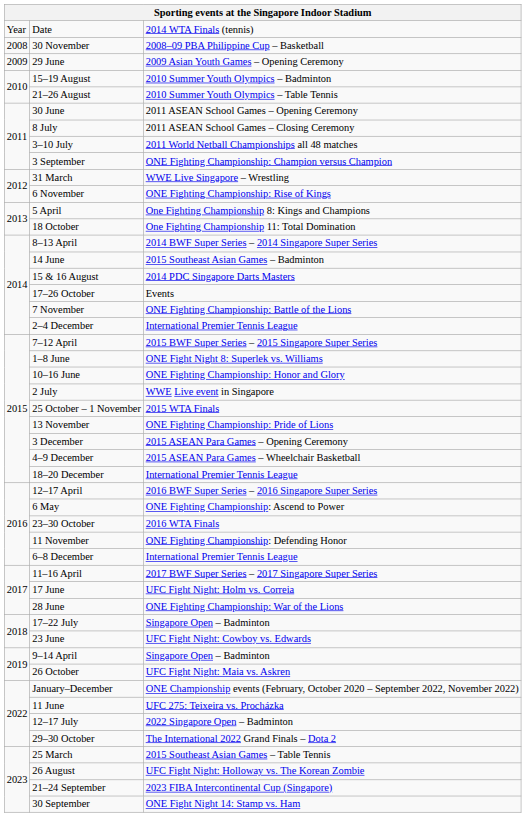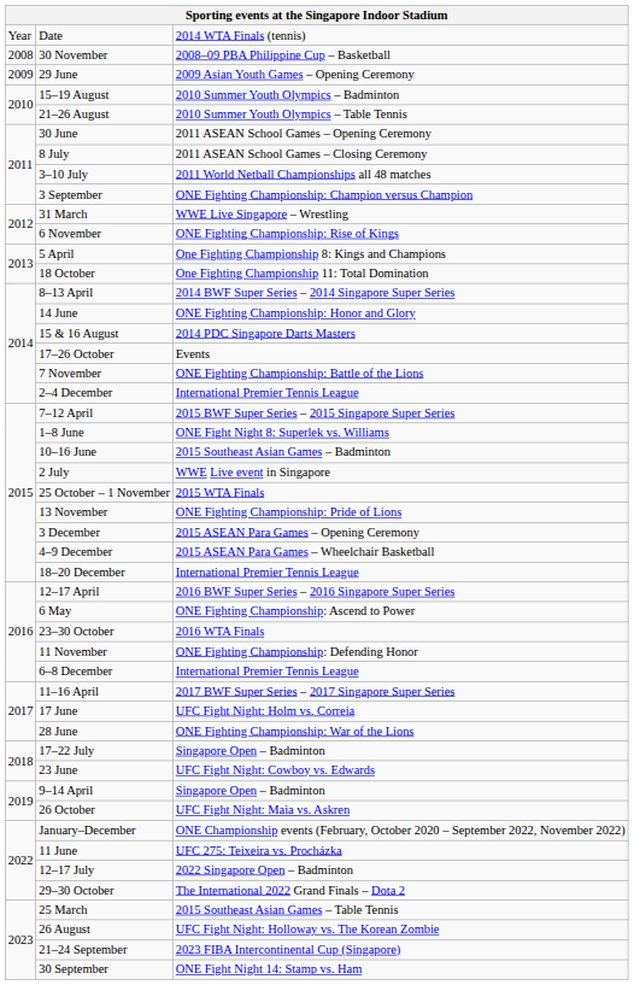14 June | column 3: 2015 Southeast Asian Games – Badminton -> ONE Fighting Championship: Honor and Glory
10–16 June | column 3: ONE Fighting Championship: Honor and Glory -> 2015 Southeast Asian Games – Badminton
